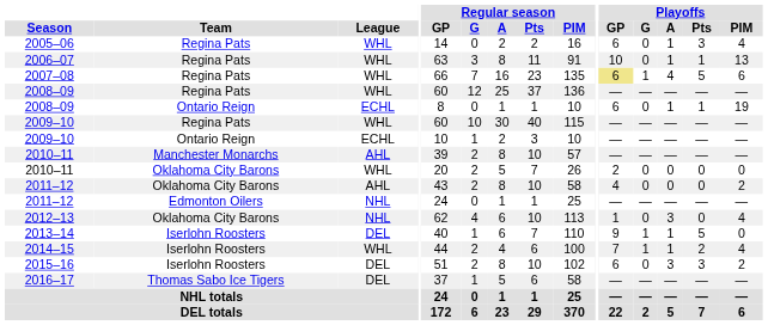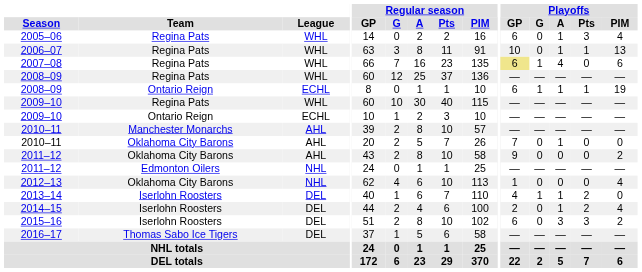2007–08 | Playoffs / Pts: 5 -> 0
2008–09 / Ontario Reign | Playoffs / G: 0 -> 1
2010–11 / Oklahoma City Barons | League: WHL -> AHL
2010–11 / Oklahoma City Barons | Playoffs / GP: 2 -> 7
2010–11 / Oklahoma City Barons | Playoffs / A: 0 -> 1
2011–12 / Oklahoma City Barons | Playoffs / GP: 4 -> 9
2012–13 | Playoffs / A: 3 -> 0
2013–14 | Playoffs / GP: 9 -> 4
2013–14 | Playoffs / Pts: 5 -> 2
2014–15 | League: WHL -> DEL
2014–15 | Playoffs / GP: 7 -> 2
2014–15 | Playoffs / G: 1 -> 0
